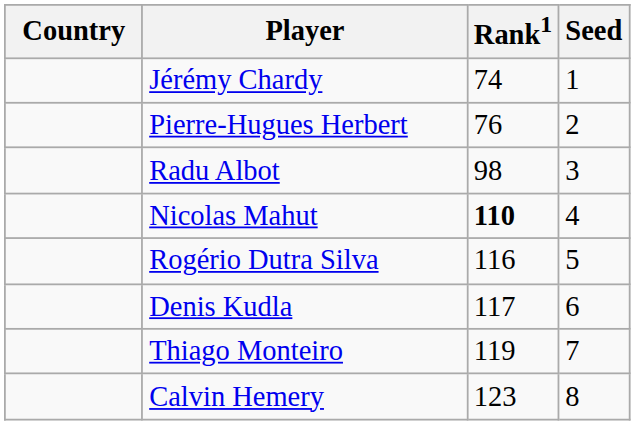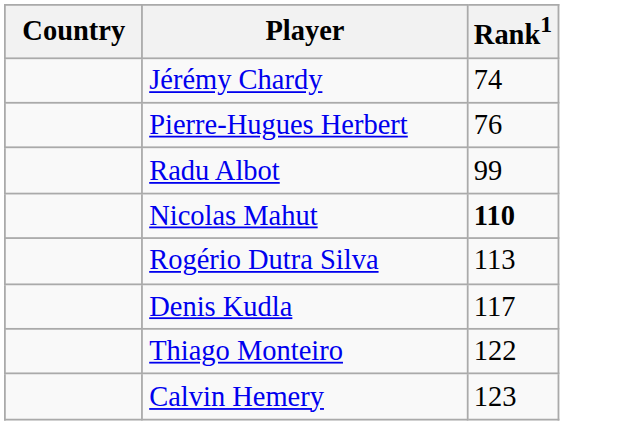- column: Seed | 1 | 2 | 3 | 4 | 5 | 6 | 7 | 8
Radu Albot | Rank1: 98 -> 99
Rogério Dutra Silva | Rank1: 116 -> 113
Thiago Monteiro | Rank1: 119 -> 122
